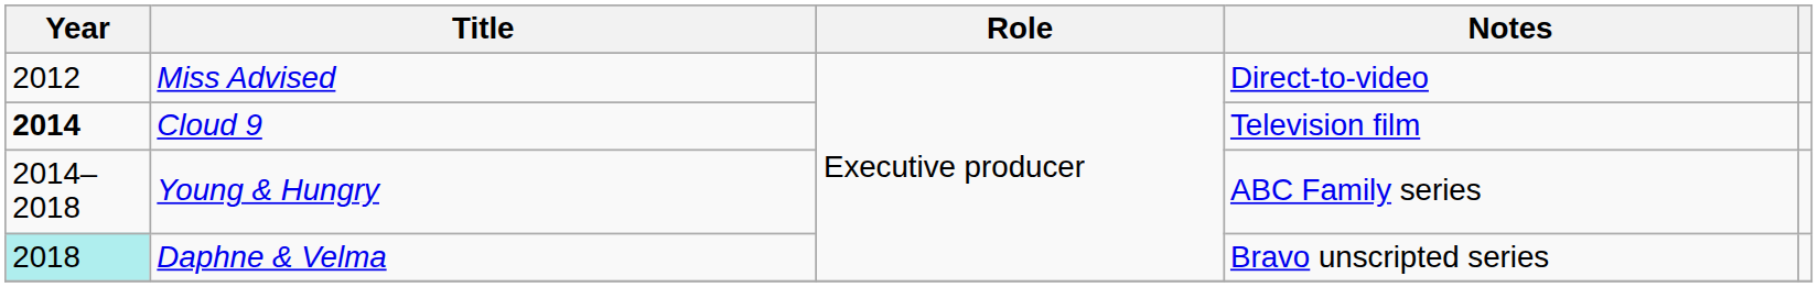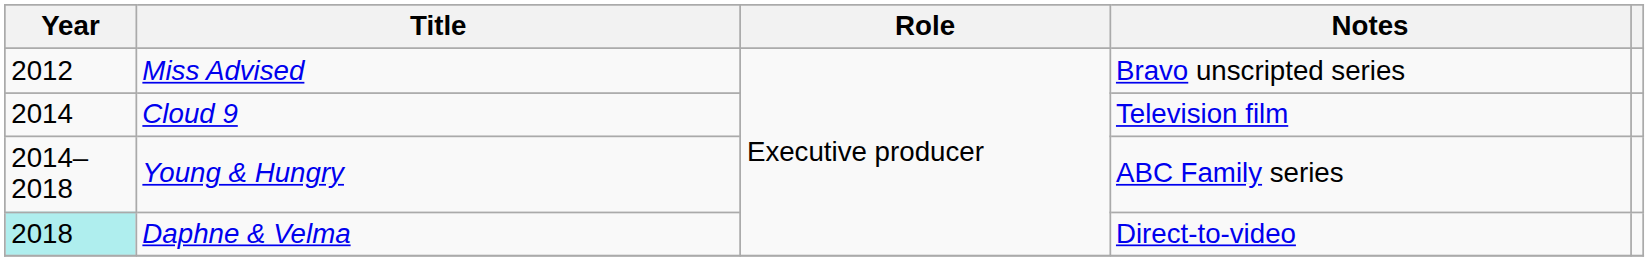Miss Advised | Notes: Direct-to-video -> Bravo unscripted series
Cloud 9 | Year: bold -> normal
Daphne & Velma | Notes: Bravo unscripted series -> Direct-to-video
